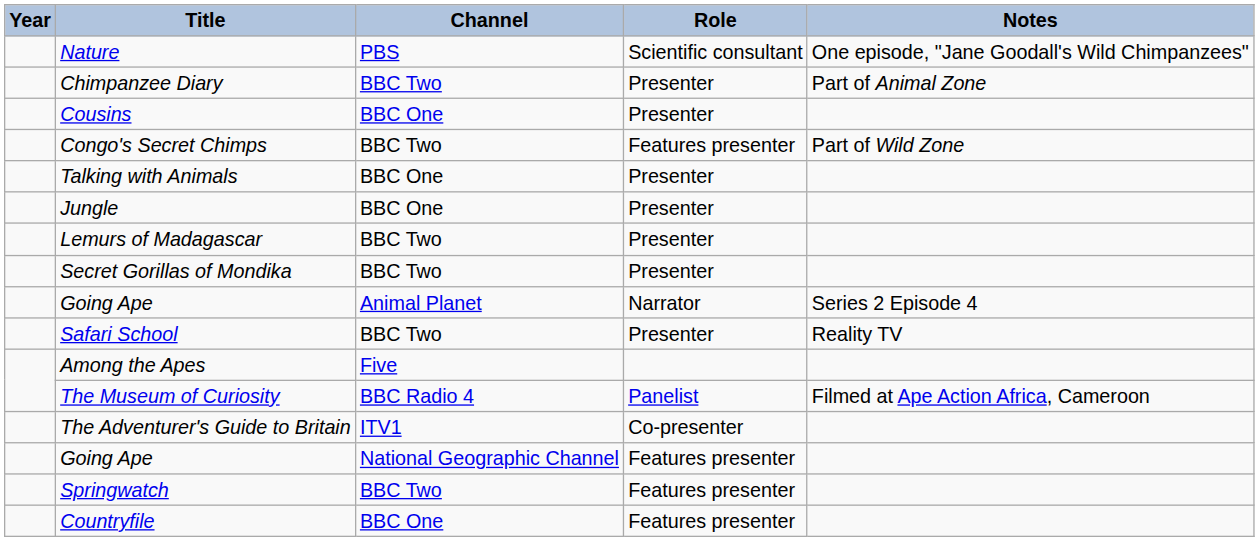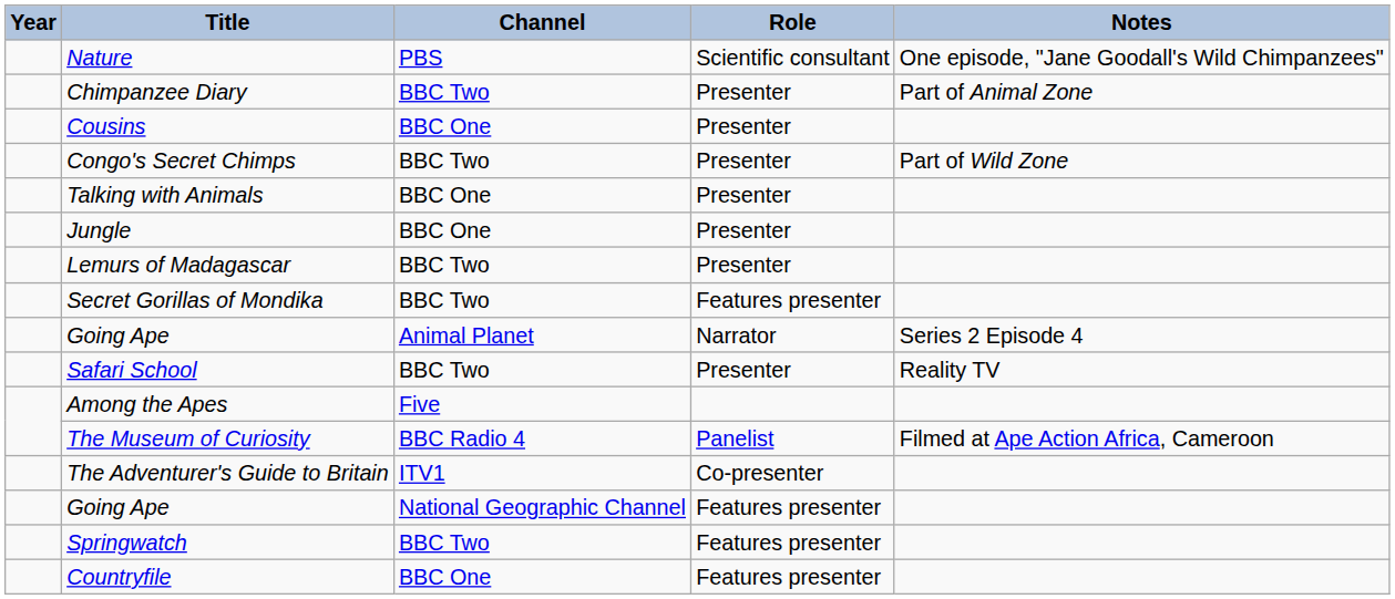Congo's Secret Chimps | Role: Features presenter -> Presenter
Secret Gorillas of Mondika | Role: Presenter -> Features presenter
